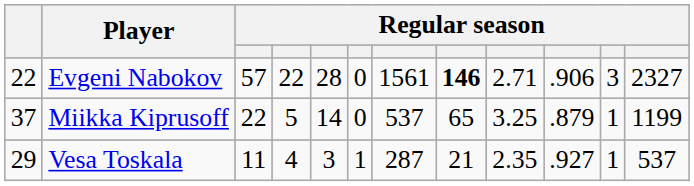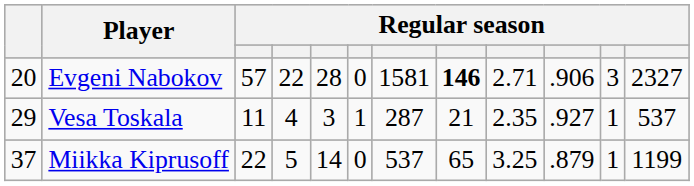Evgeni Nabokov | column 1: 22 -> 20
Evgeni Nabokov | column 7: 1561 -> 1581
rows swapped: Miikka Kiprusoff <-> Vesa Toskala
